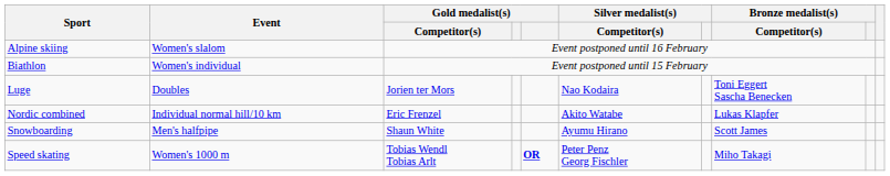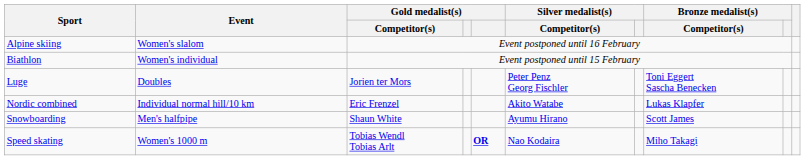Luge | Silver medalist(s) / Competitor(s): Nao Kodaira -> Peter Penz Georg Fischler
Speed skating | Silver medalist(s) / Competitor(s): Peter Penz Georg Fischler -> Nao Kodaira
